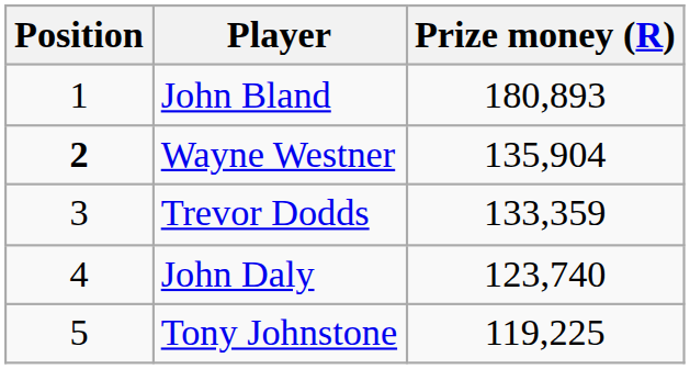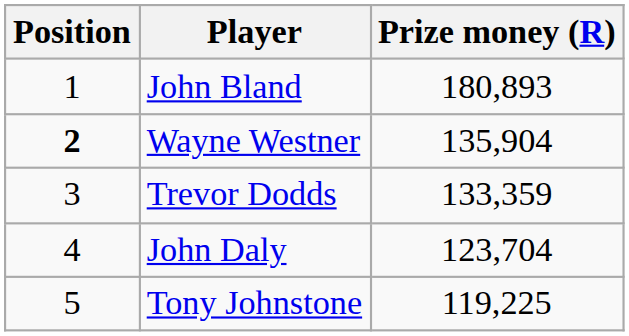John Daly | Prize money (R): 123,740 -> 123,704
